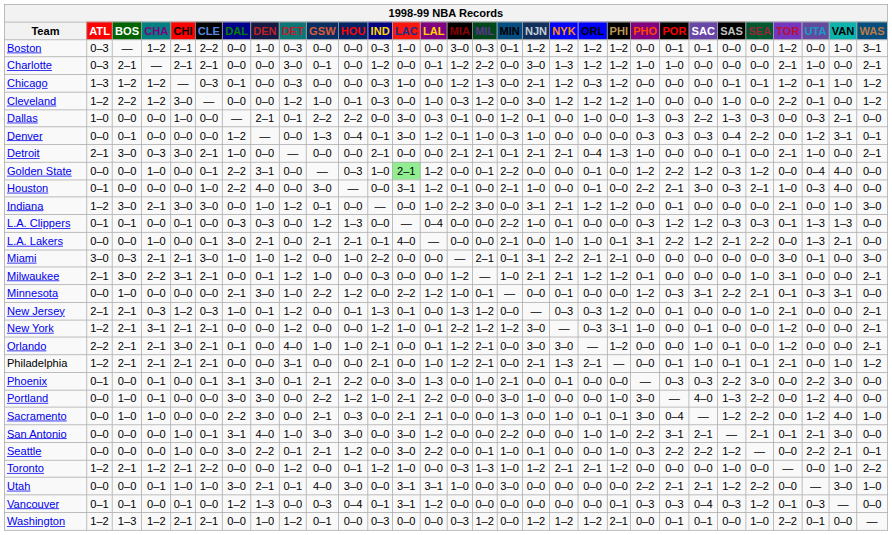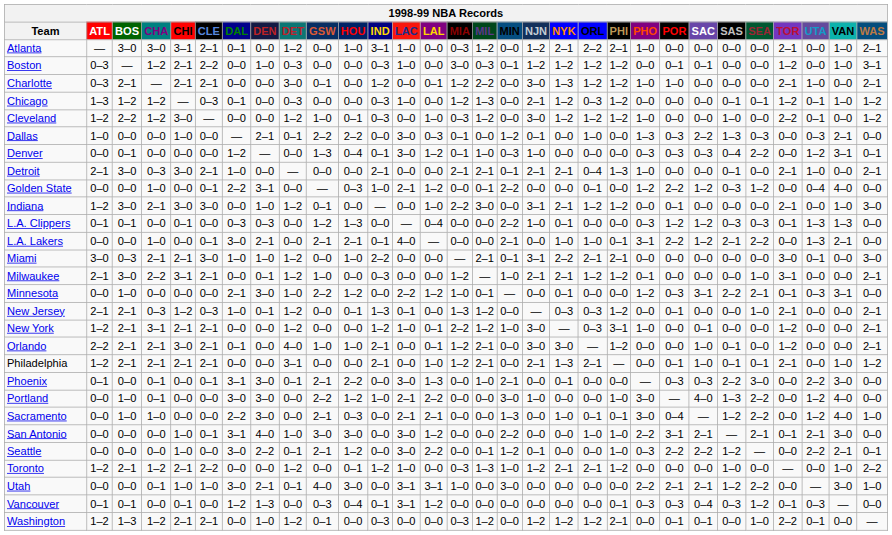+ row: Atlanta | — | 3–0 | 3–0 | 3–1 | 2–1 | 0–1 | 0–0 | 1–2 | 0–0 | 1–0 | 3–1 | 1–0 | 0–0 | 0–3 | 1–2 | 0–0 | 1–2 | 2–1 | 2–2 | 2–1 | 1–0 | 0–0 | 0–0 | 0–0 | 0–0 | 2–1 | 0–0 | 1–0 | 2–1
Golden State | LAC: lightgreen background -> no background
- row: Houston | 0–1 | 0–0 | 0–0 | 0–0 | 1–0 | 2–2 | 4–0 | 0–0 | 3–0 | — | 0–0 | 3–1 | 1–2 | 0–1 | 0–0 | 2–1 | 1–0 | 0–0 | 0–1 | 0–0 | 2–2 | 2–1 | 3–0 | 0–3 | 2–1 | 1–0 | 0–3 | 4–0 | 0–0
New York | MIN: 1–2 -> 1–0
Seattle | MIN: 1–0 -> 1–2
